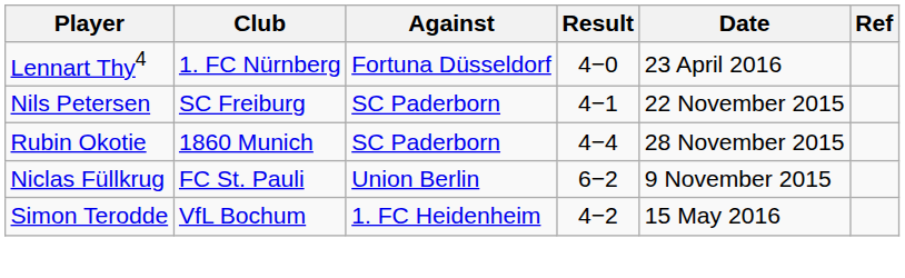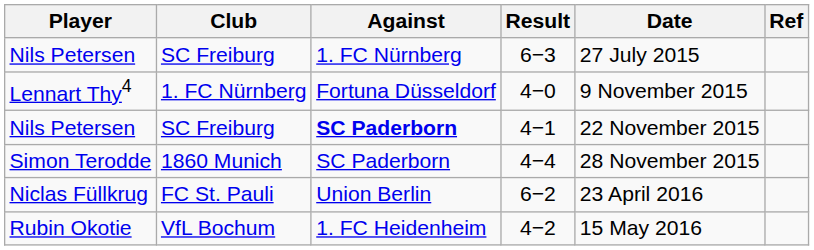+ row: Nils Petersen | SC Freiburg | 1. FC Nürnberg | 6−3 | 27 July 2015
4−0 | Date: 23 April 2016 -> 9 November 2015
4−1 | Against: normal -> bold
4−4 | Player: Rubin Okotie -> Simon Terodde
6−2 | Date: 9 November 2015 -> 23 April 2016
4−2 | Player: Simon Terodde -> Rubin Okotie
